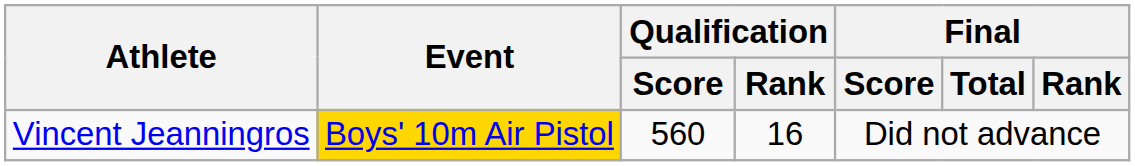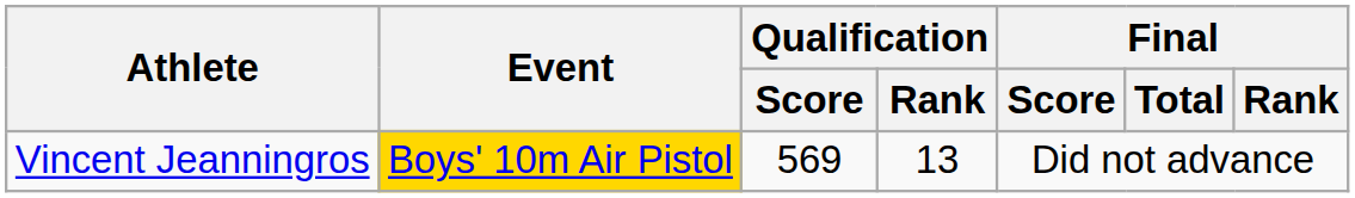Vincent Jeanningros | Qualification / Score: 560 -> 569
Vincent Jeanningros | Qualification / Rank: 16 -> 13
